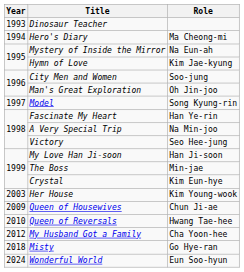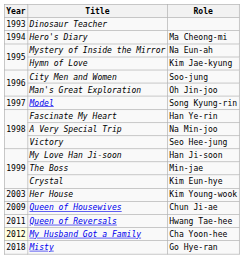Queen of Reversals | Year: 2010 -> 2011
My Husband Got a Family | Year: no background -> lightyellow background
- row: 2024 | Wonderful World | Eun Soo-hyun
